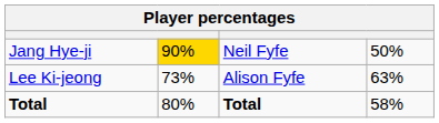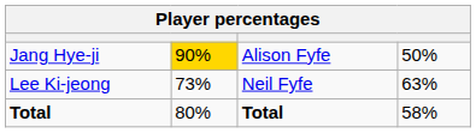Jang Hye-ji | column 3: Neil Fyfe -> Alison Fyfe
Lee Ki-jeong | column 3: Alison Fyfe -> Neil Fyfe
